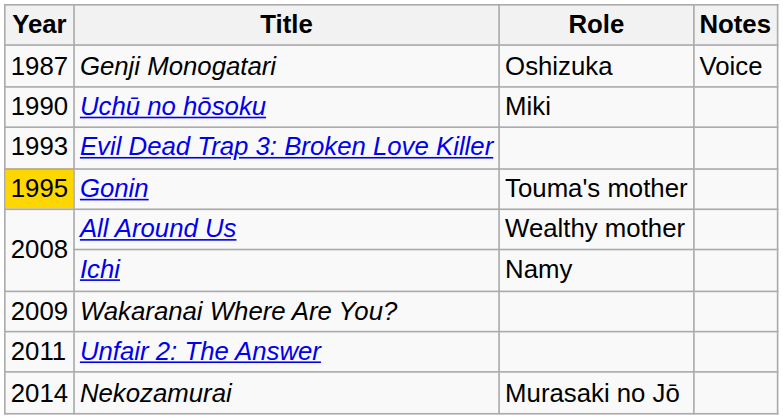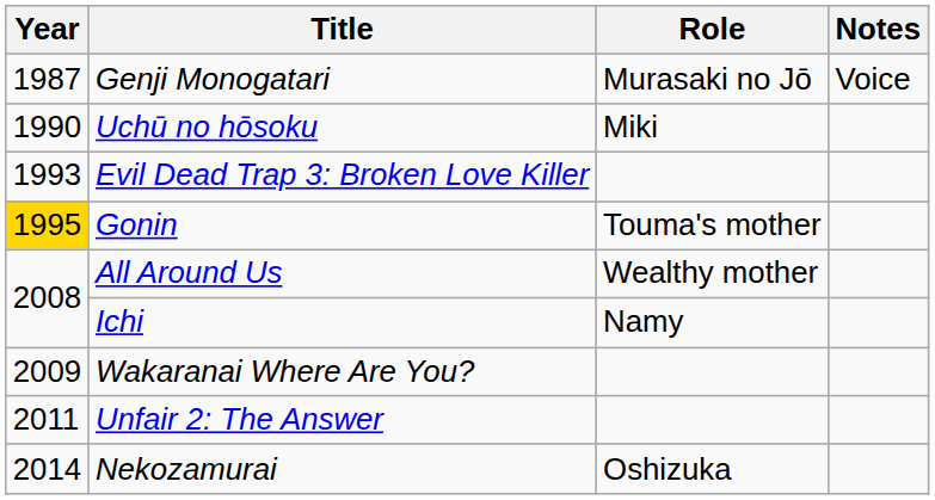Genji Monogatari | Role: Oshizuka -> Murasaki no Jō
Nekozamurai | Role: Murasaki no Jō -> Oshizuka
